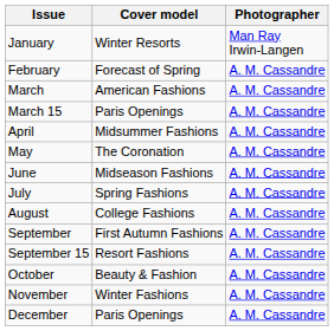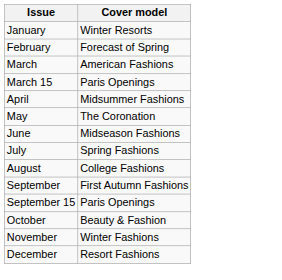- column: Photographer | Man Ray Irwin-Langen | A. M. Cassandre | A. M. Cassandre | A. M. Cassandre | A. M. Cassandre | A. M. Cassandre | A. M. Cassandre | A. M. Cassandre | A. M. Cassandre | A. M. Cassandre | A. M. Cassandre | A. M. Cassandre | A. M. Cassandre | A. M. Cassandre
September 15 | Cover model: Resort Fashions -> Paris Openings
December | Cover model: Paris Openings -> Resort Fashions
